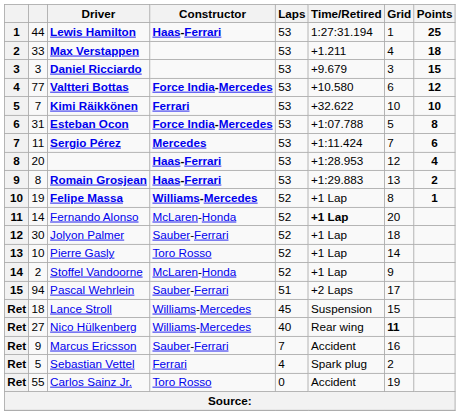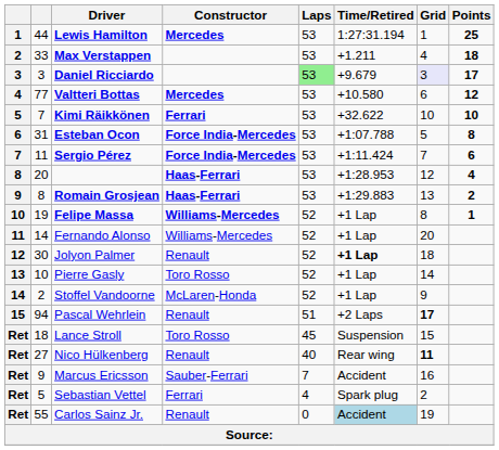Lewis Hamilton | Constructor: Haas-Ferrari -> Mercedes
Daniel Ricciardo | Laps: no background -> lightgreen background
Daniel Ricciardo | Grid: no background -> lavender background
Daniel Ricciardo | Points: 15 -> 17
Valtteri Bottas | Constructor: Force India-Mercedes -> Mercedes
Sergio Pérez | Constructor: Mercedes -> Force India-Mercedes
Fernando Alonso | Constructor: McLaren-Honda -> Williams-Mercedes
Fernando Alonso | Time/Retired: bold -> normal
Jolyon Palmer | Constructor: Sauber-Ferrari -> Renault
Jolyon Palmer | Time/Retired: normal -> bold
Pascal Wehrlein | Constructor: Sauber-Ferrari -> Renault
Pascal Wehrlein | Grid: normal -> bold
Lance Stroll | Constructor: Williams-Mercedes -> Toro Rosso
Nico Hülkenberg | Constructor: Williams-Mercedes -> Renault
Carlos Sainz Jr. | Constructor: Toro Rosso -> Renault
Carlos Sainz Jr. | Time/Retired: no background -> lightblue background
